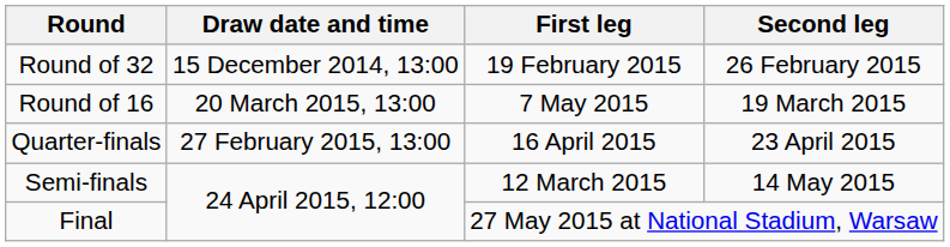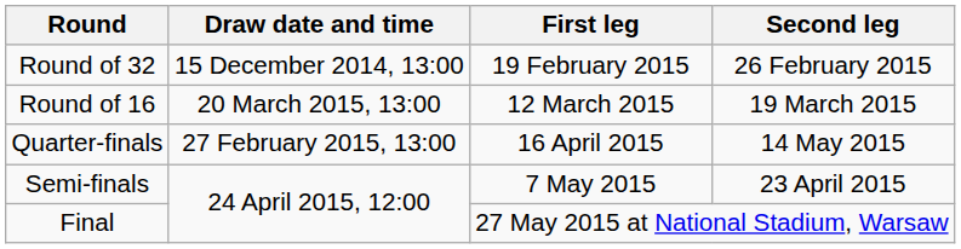Round of 16 | First leg: 7 May 2015 -> 12 March 2015
Quarter-finals | Second leg: 23 April 2015 -> 14 May 2015
Semi-finals | First leg: 12 March 2015 -> 7 May 2015
Semi-finals | Second leg: 14 May 2015 -> 23 April 2015
